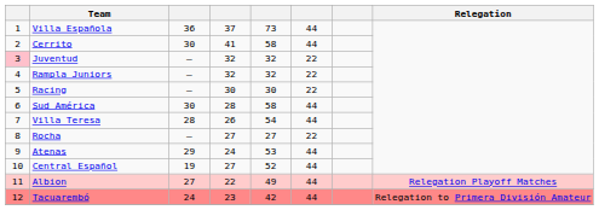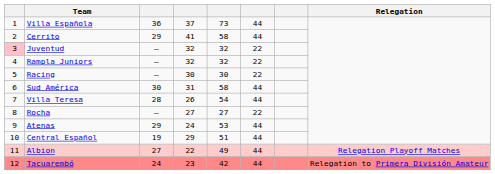Cerrito | column 3: 30 -> 29
Sud América | column 4: 28 -> 31
Central Español | column 4: 27 -> 29
Central Español | column 5: 52 -> 51
